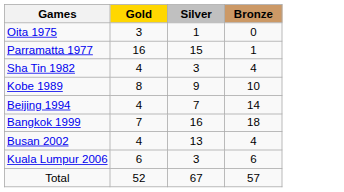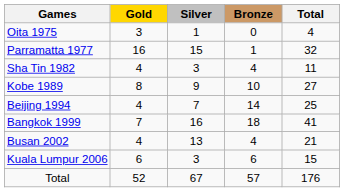+ column: Total | 4 | 32 | 11 | 27 | 25 | 41 | 21 | 15 | 176
